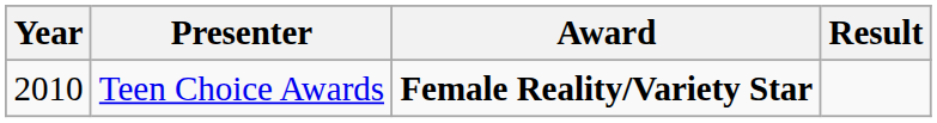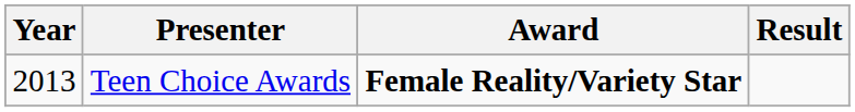Teen Choice Awards | Year: 2010 -> 2013
